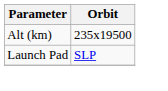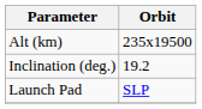+ row: Inclination (deg.) | 19.2
